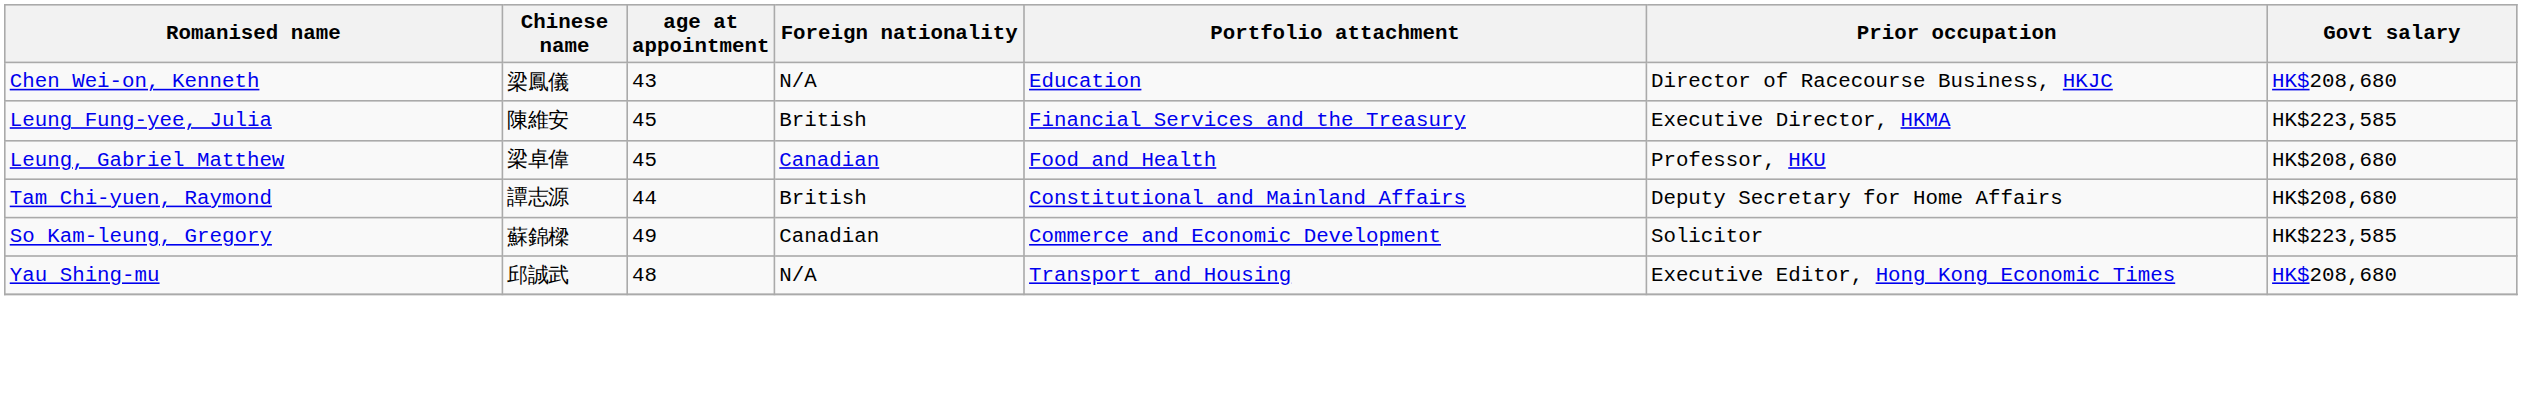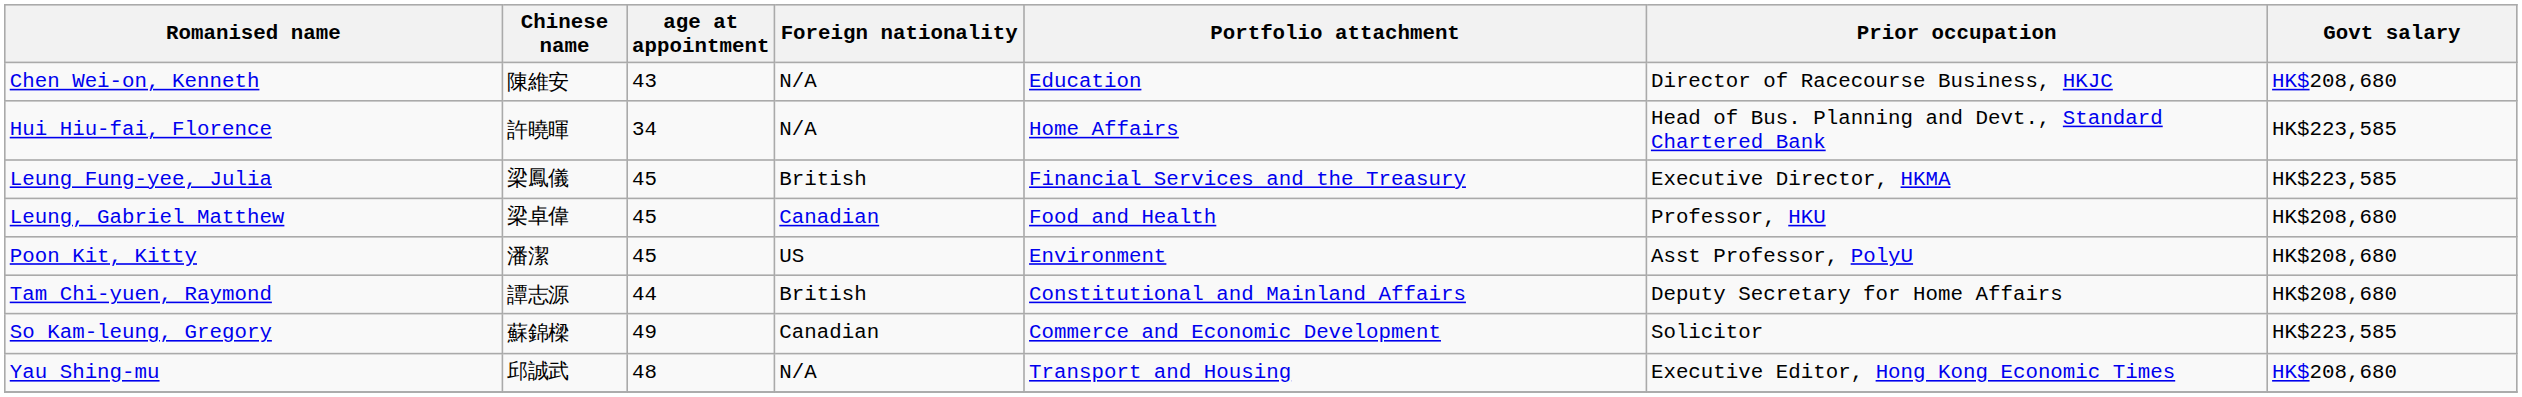Chen Wei-on, Kenneth | Chinese name: 梁鳳儀 -> 陳維安
+ row: Hui Hiu-fai, Florence | 許曉暉 | 34 | N/A | Home Affairs | Head of Bus. Planning and Devt., Standard Chartered Bank | HK$223,585
Leung Fung-yee, Julia | Chinese name: 陳維安 -> 梁鳳儀
+ row: Poon Kit, Kitty | 潘潔 | 45 | US | Environment | Asst Professor, PolyU | HK$208,680
